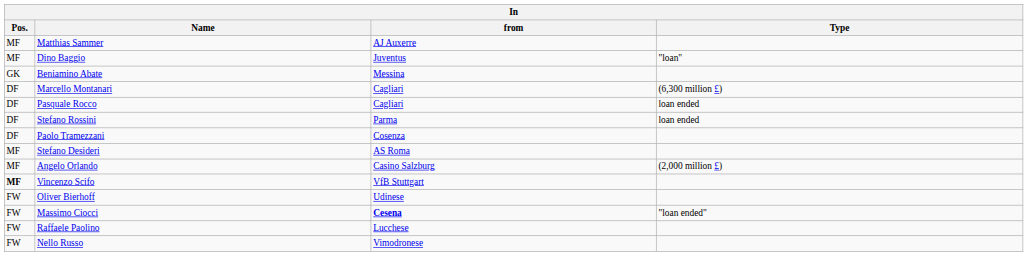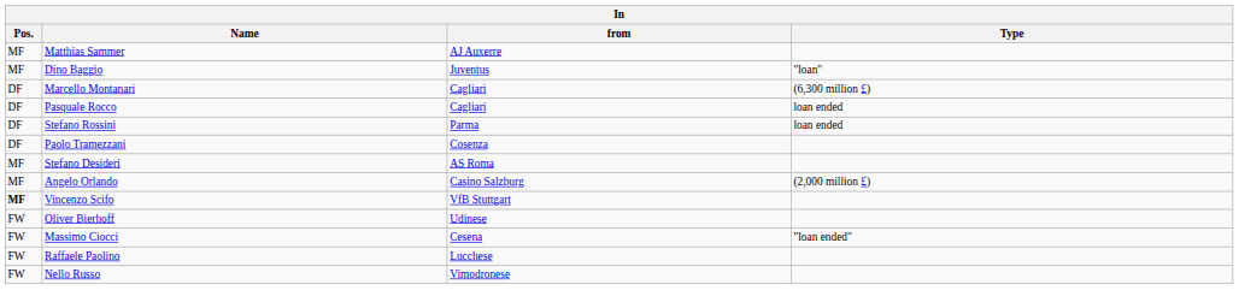- row: GK | Beniamino Abate | Messina
Massimo Ciocci | from: bold -> normal
